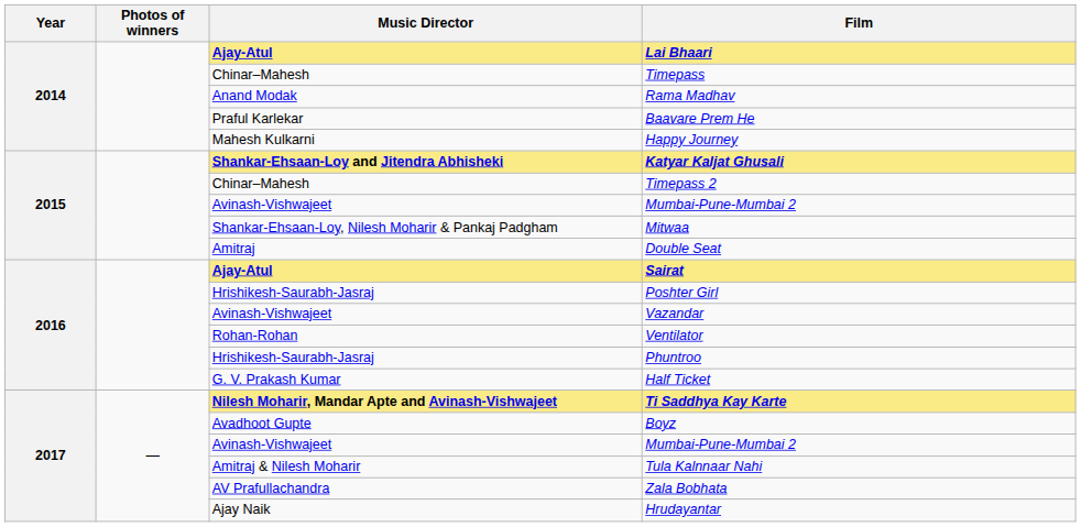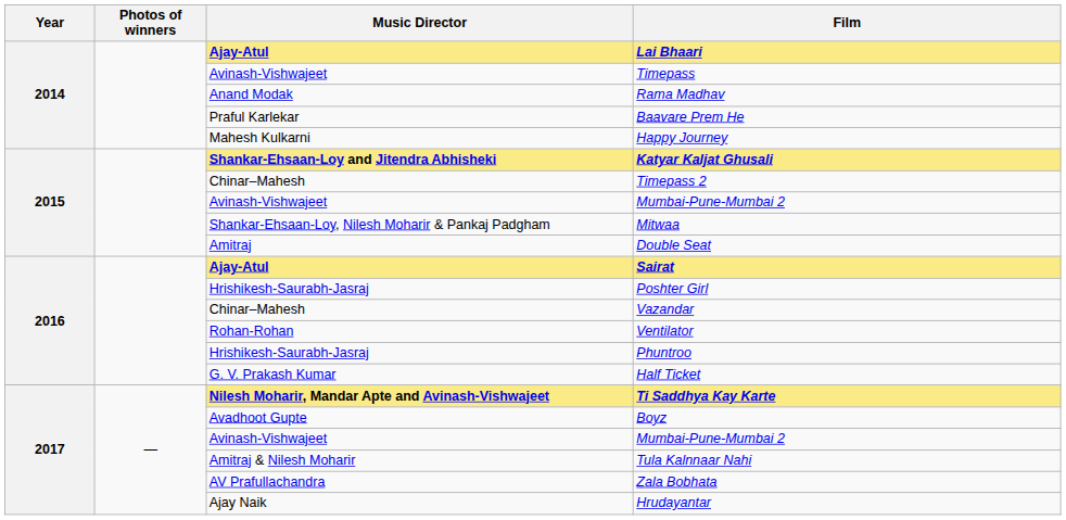Timepass | Music Director: Chinar–Mahesh -> Avinash-Vishwajeet
Vazandar | Music Director: Avinash-Vishwajeet -> Chinar–Mahesh
